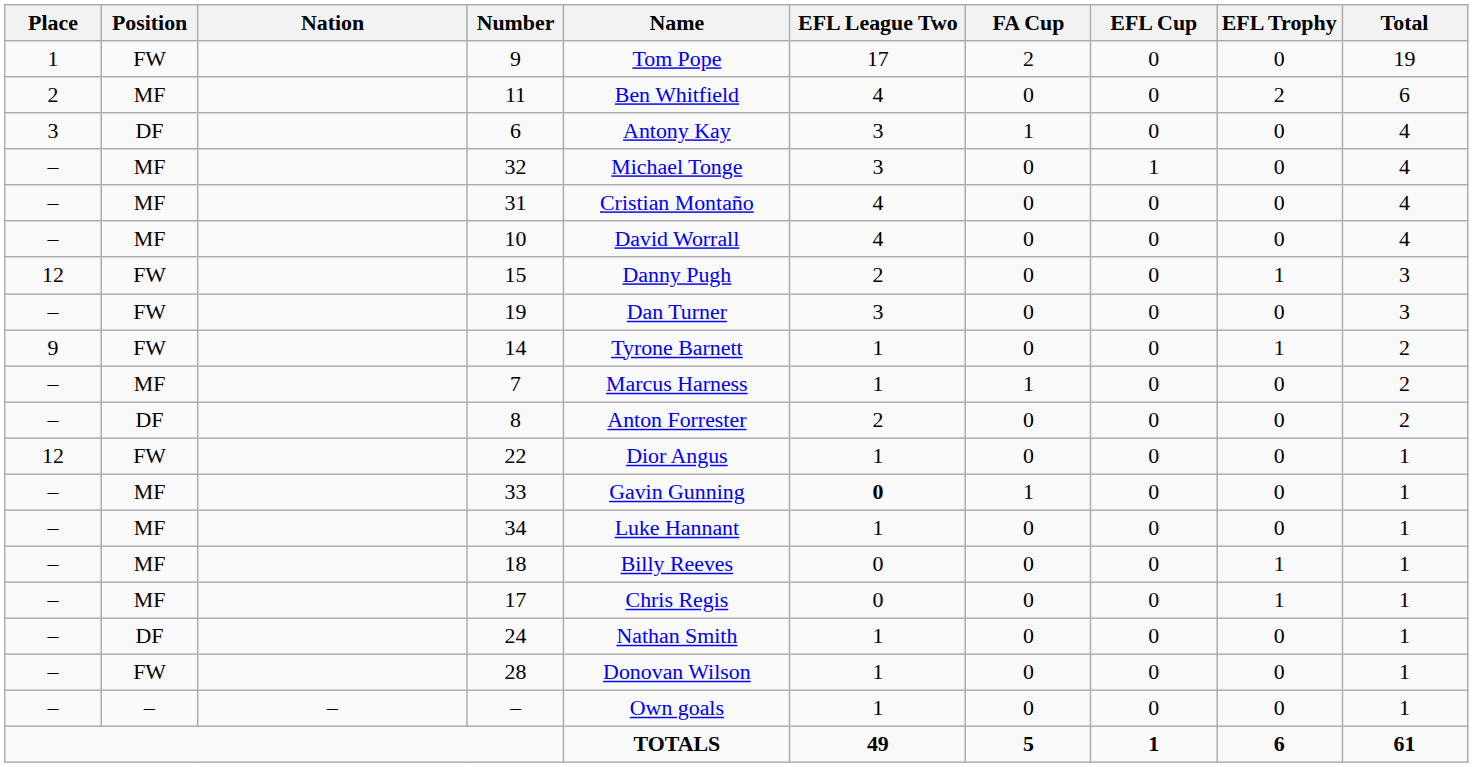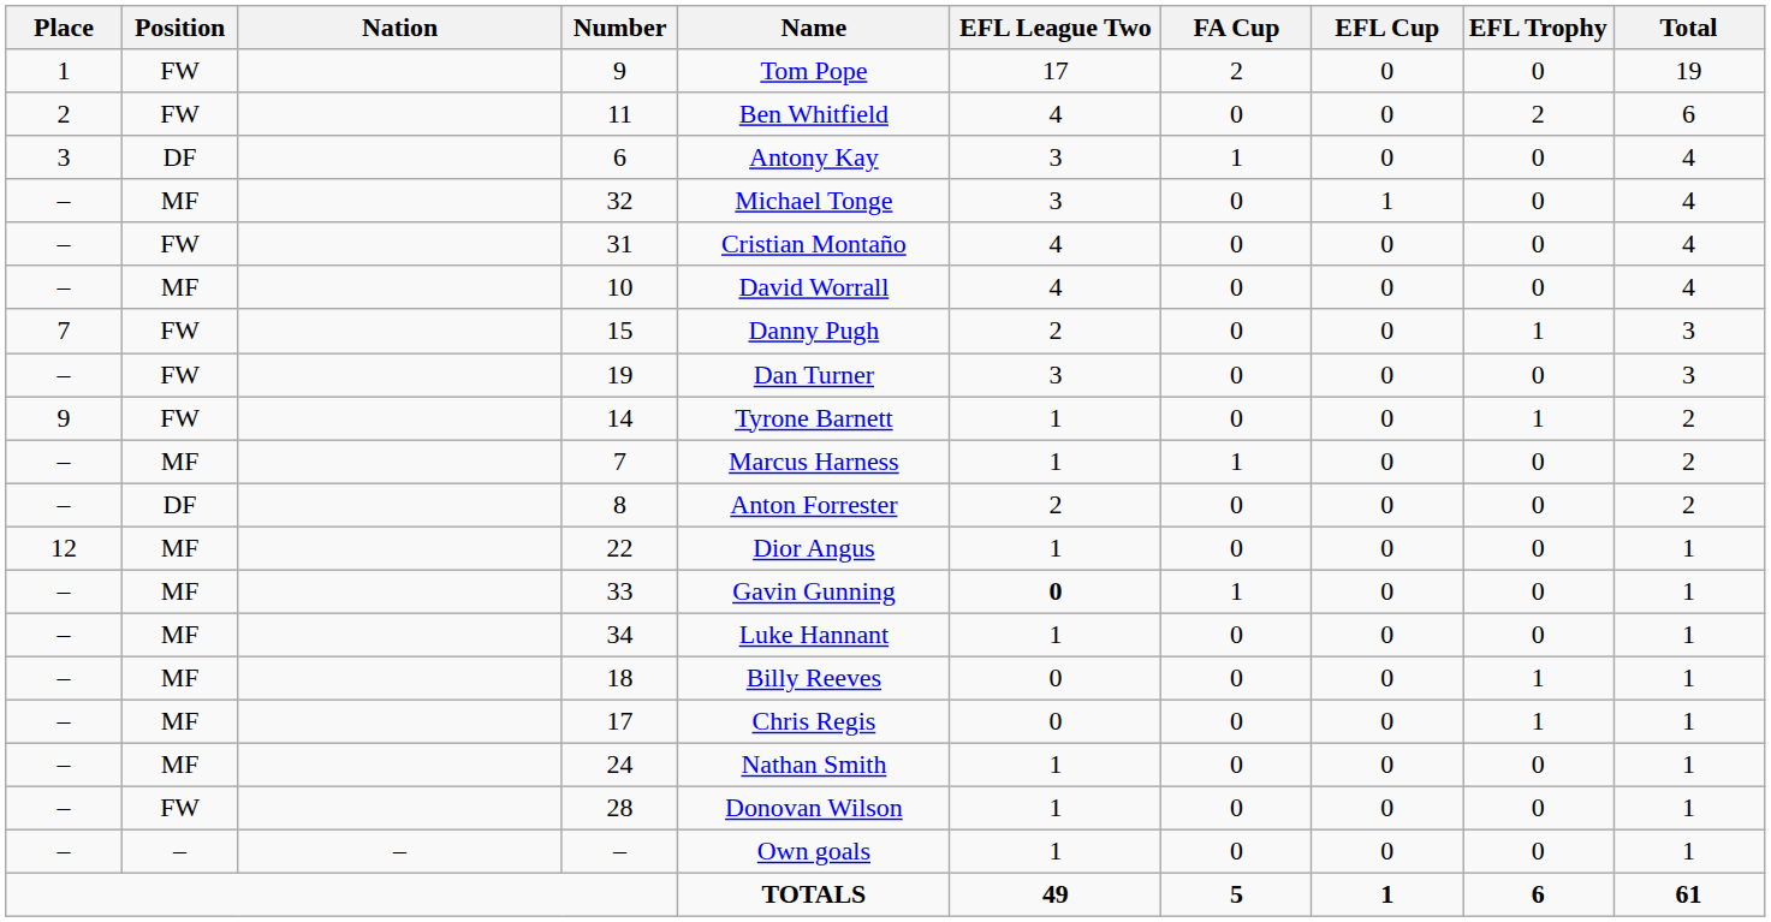11 | Position: MF -> FW
31 | Position: MF -> FW
15 | Place: 12 -> 7
22 | Position: FW -> MF
24 | Position: DF -> MF
